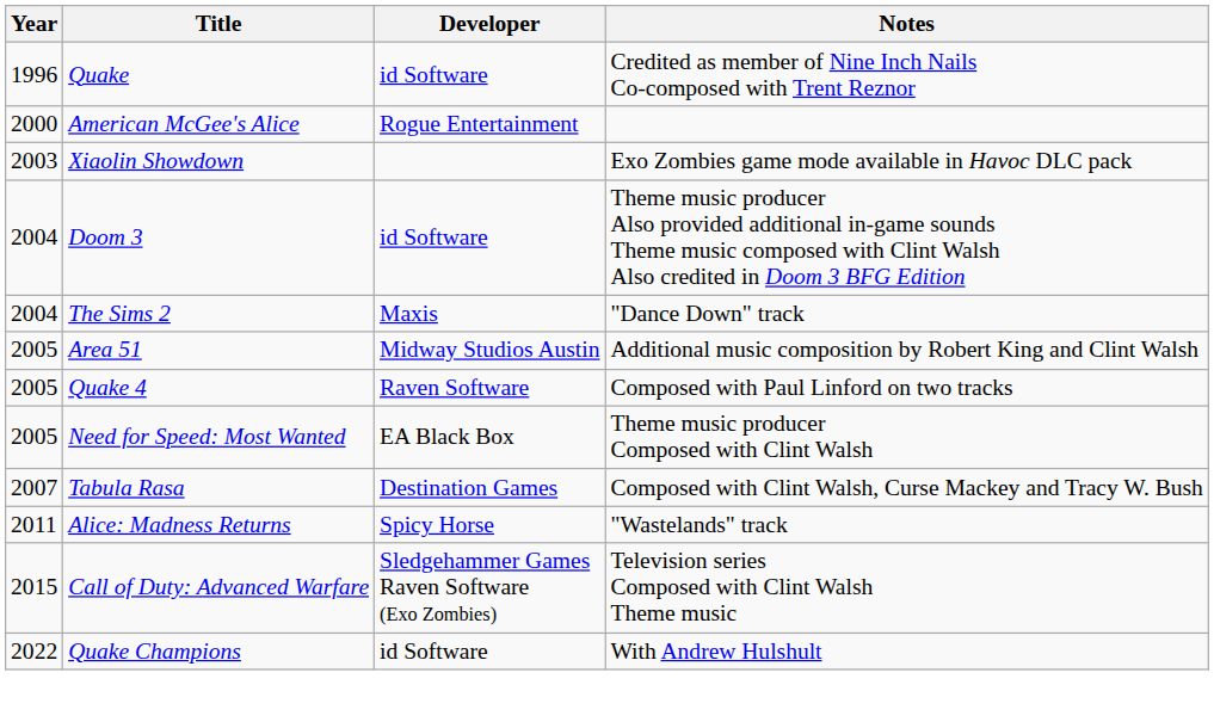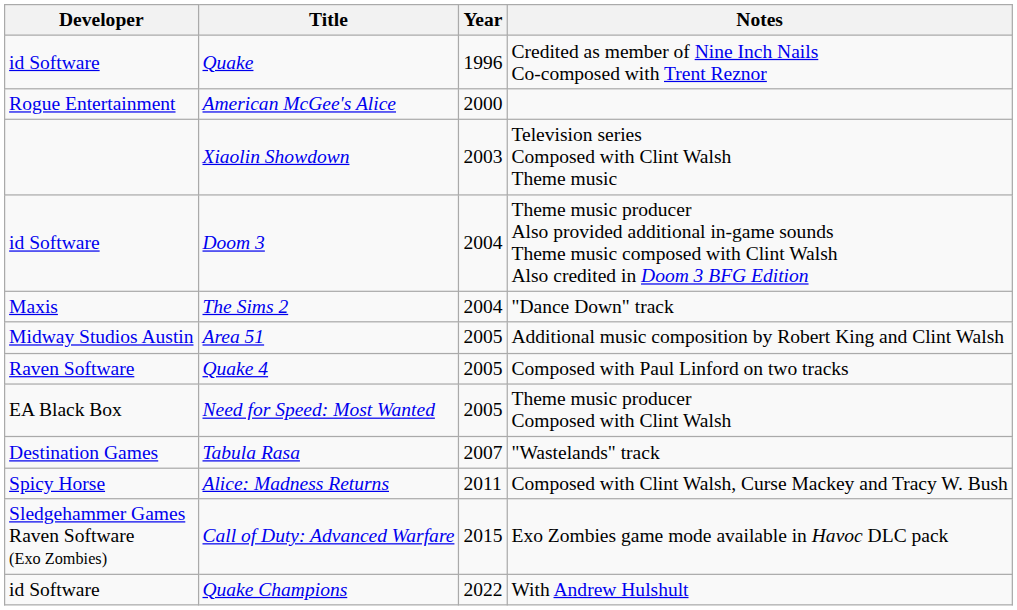columns swapped: Year <-> Developer
Xiaolin Showdown | Notes: Exo Zombies game mode available in Havoc DLC pack -> Television series Composed with Clint Walsh Theme music
Tabula Rasa | Notes: Composed with Clint Walsh, Curse Mackey and Tracy W. Bush -> "Wastelands" track
Alice: Madness Returns | Notes: "Wastelands" track -> Composed with Clint Walsh, Curse Mackey and Tracy W. Bush
Call of Duty: Advanced Warfare | Notes: Television series Composed with Clint Walsh Theme music -> Exo Zombies game mode available in Havoc DLC pack
